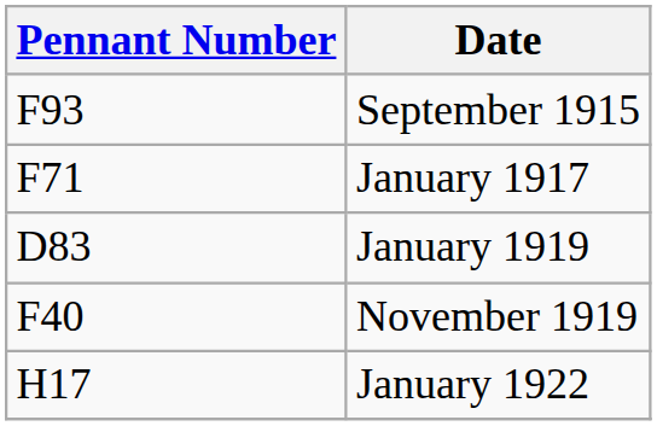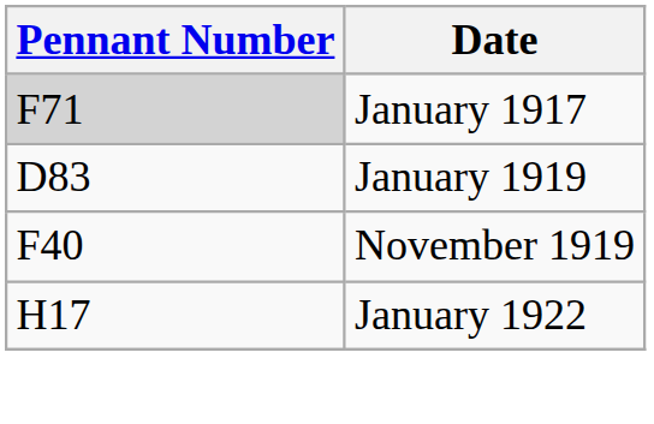- row: F93 | September 1915
January 1917 | Pennant Number: no background -> lightgrey background
